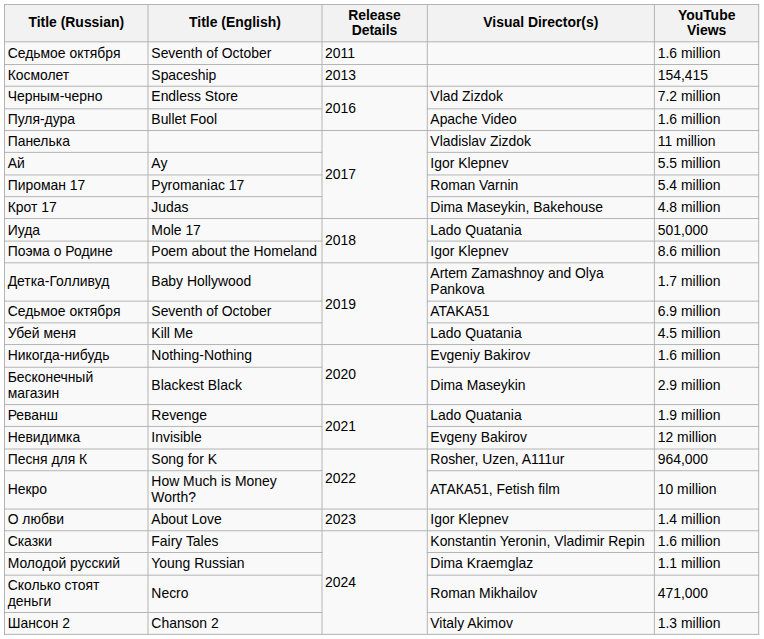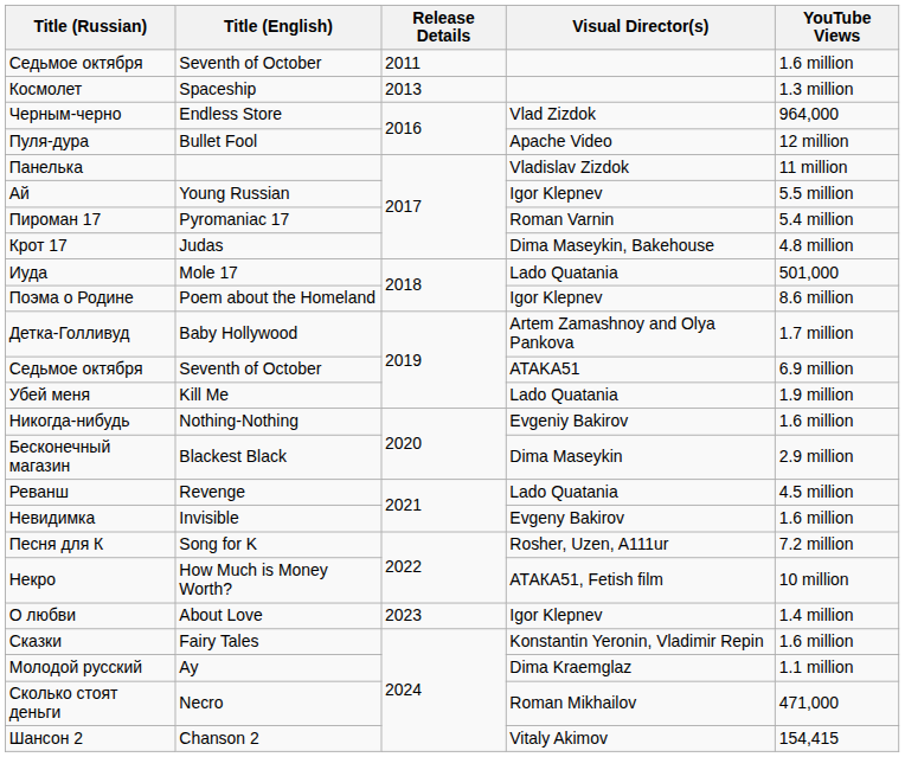Космолет | YouTube Views: 154,415 -> 1.3 million
Черным-черно | YouTube Views: 7.2 million -> 964,000
Пуля-дура | YouTube Views: 1.6 million -> 12 million
Ай | Title (English): Ay -> Young Russian
Убей меня | YouTube Views: 4.5 million -> 1.9 million
Реванш | YouTube Views: 1.9 million -> 4.5 million
Невидимка | YouTube Views: 12 million -> 1.6 million
Песня для К | YouTube Views: 964,000 -> 7.2 million
Молодой русский | Title (English): Young Russian -> Ay
Шансон 2 | YouTube Views: 1.3 million -> 154,415
